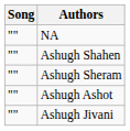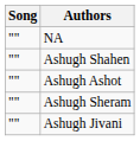rows swapped: Ashugh Ashot <-> Ashugh Sheram
